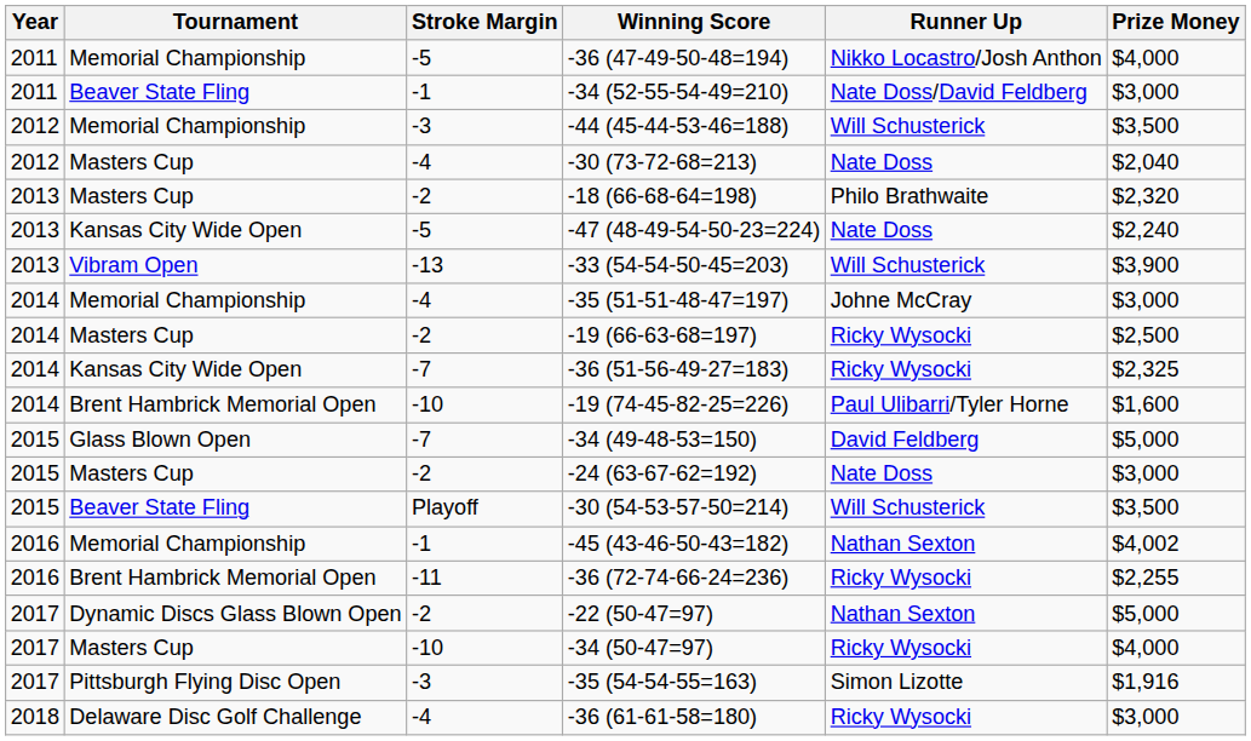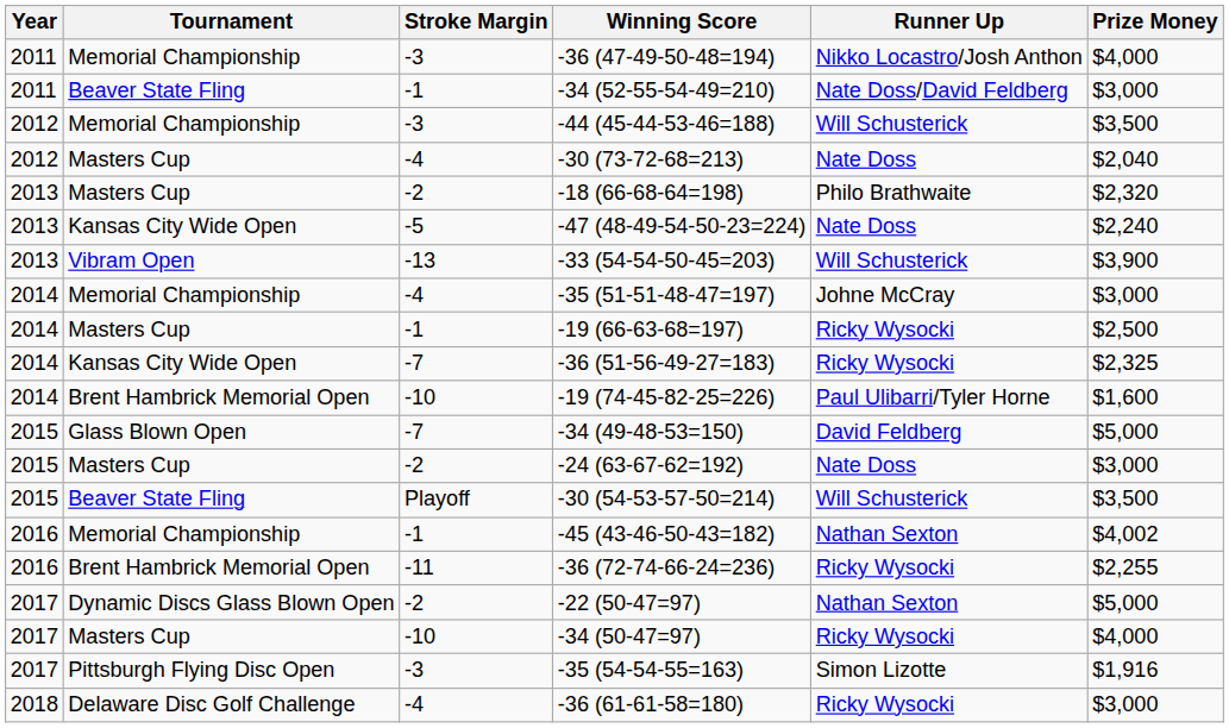-36 (47-49-50-48=194) | Stroke Margin: -5 -> -3
-19 (66-63-68=197) | Stroke Margin: -2 -> -1
